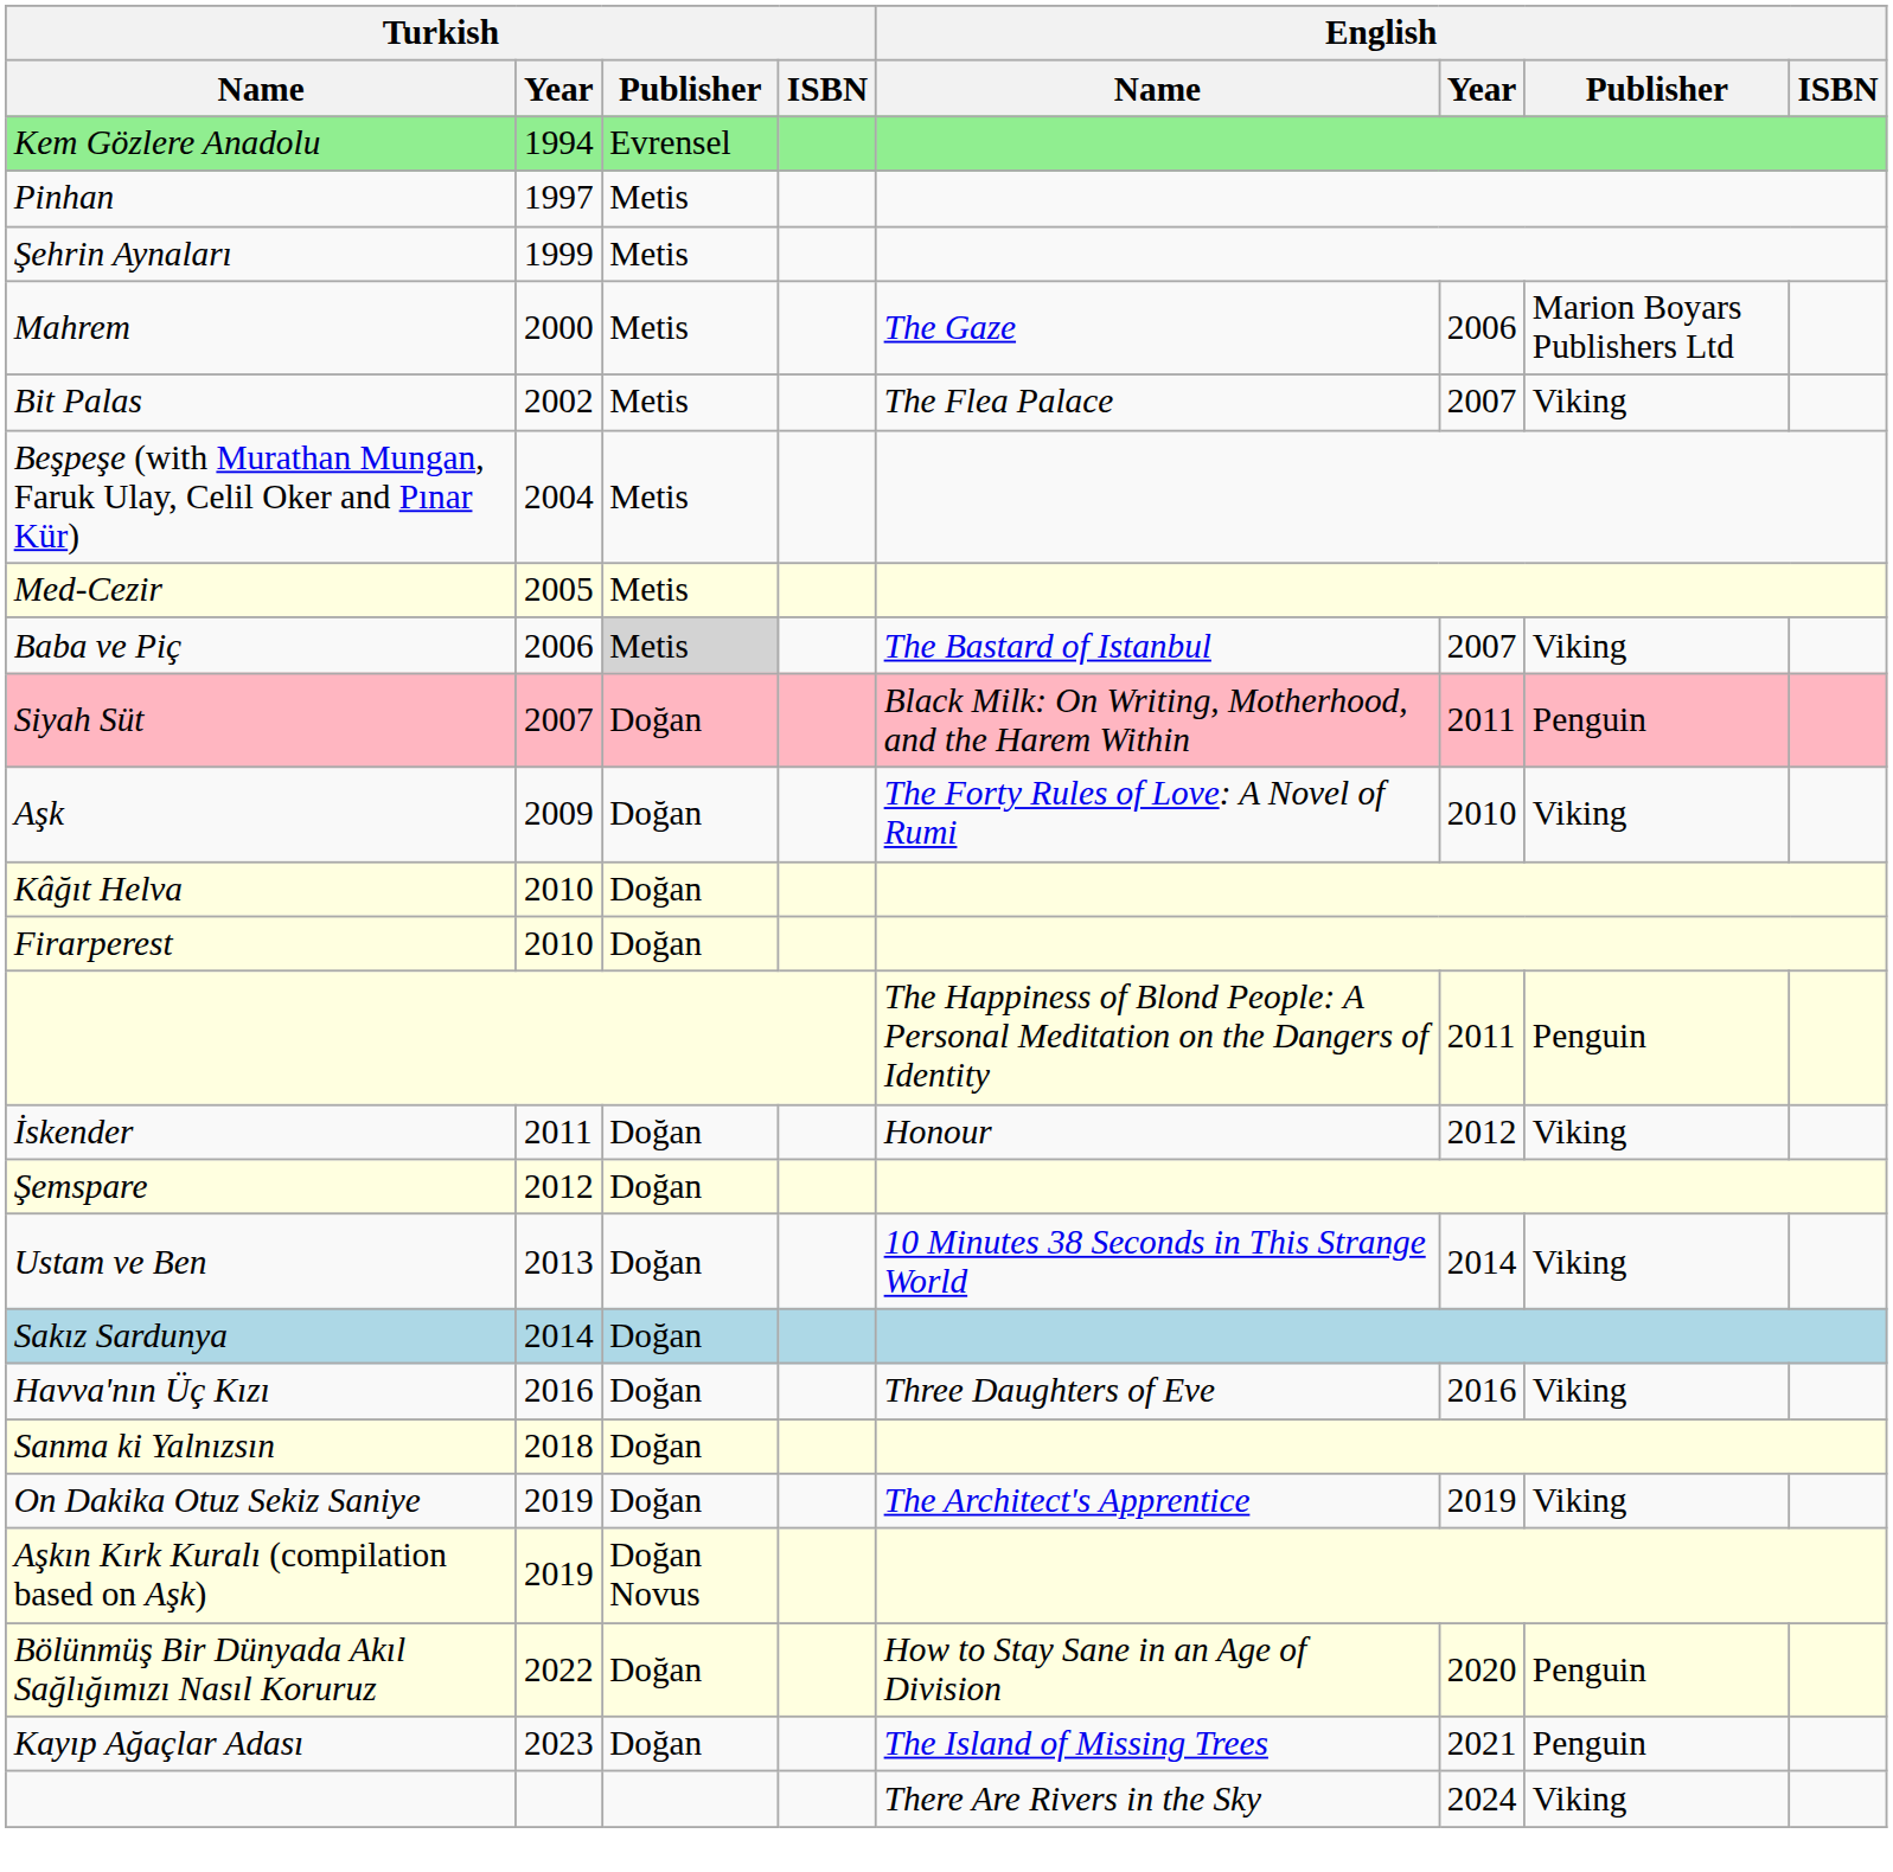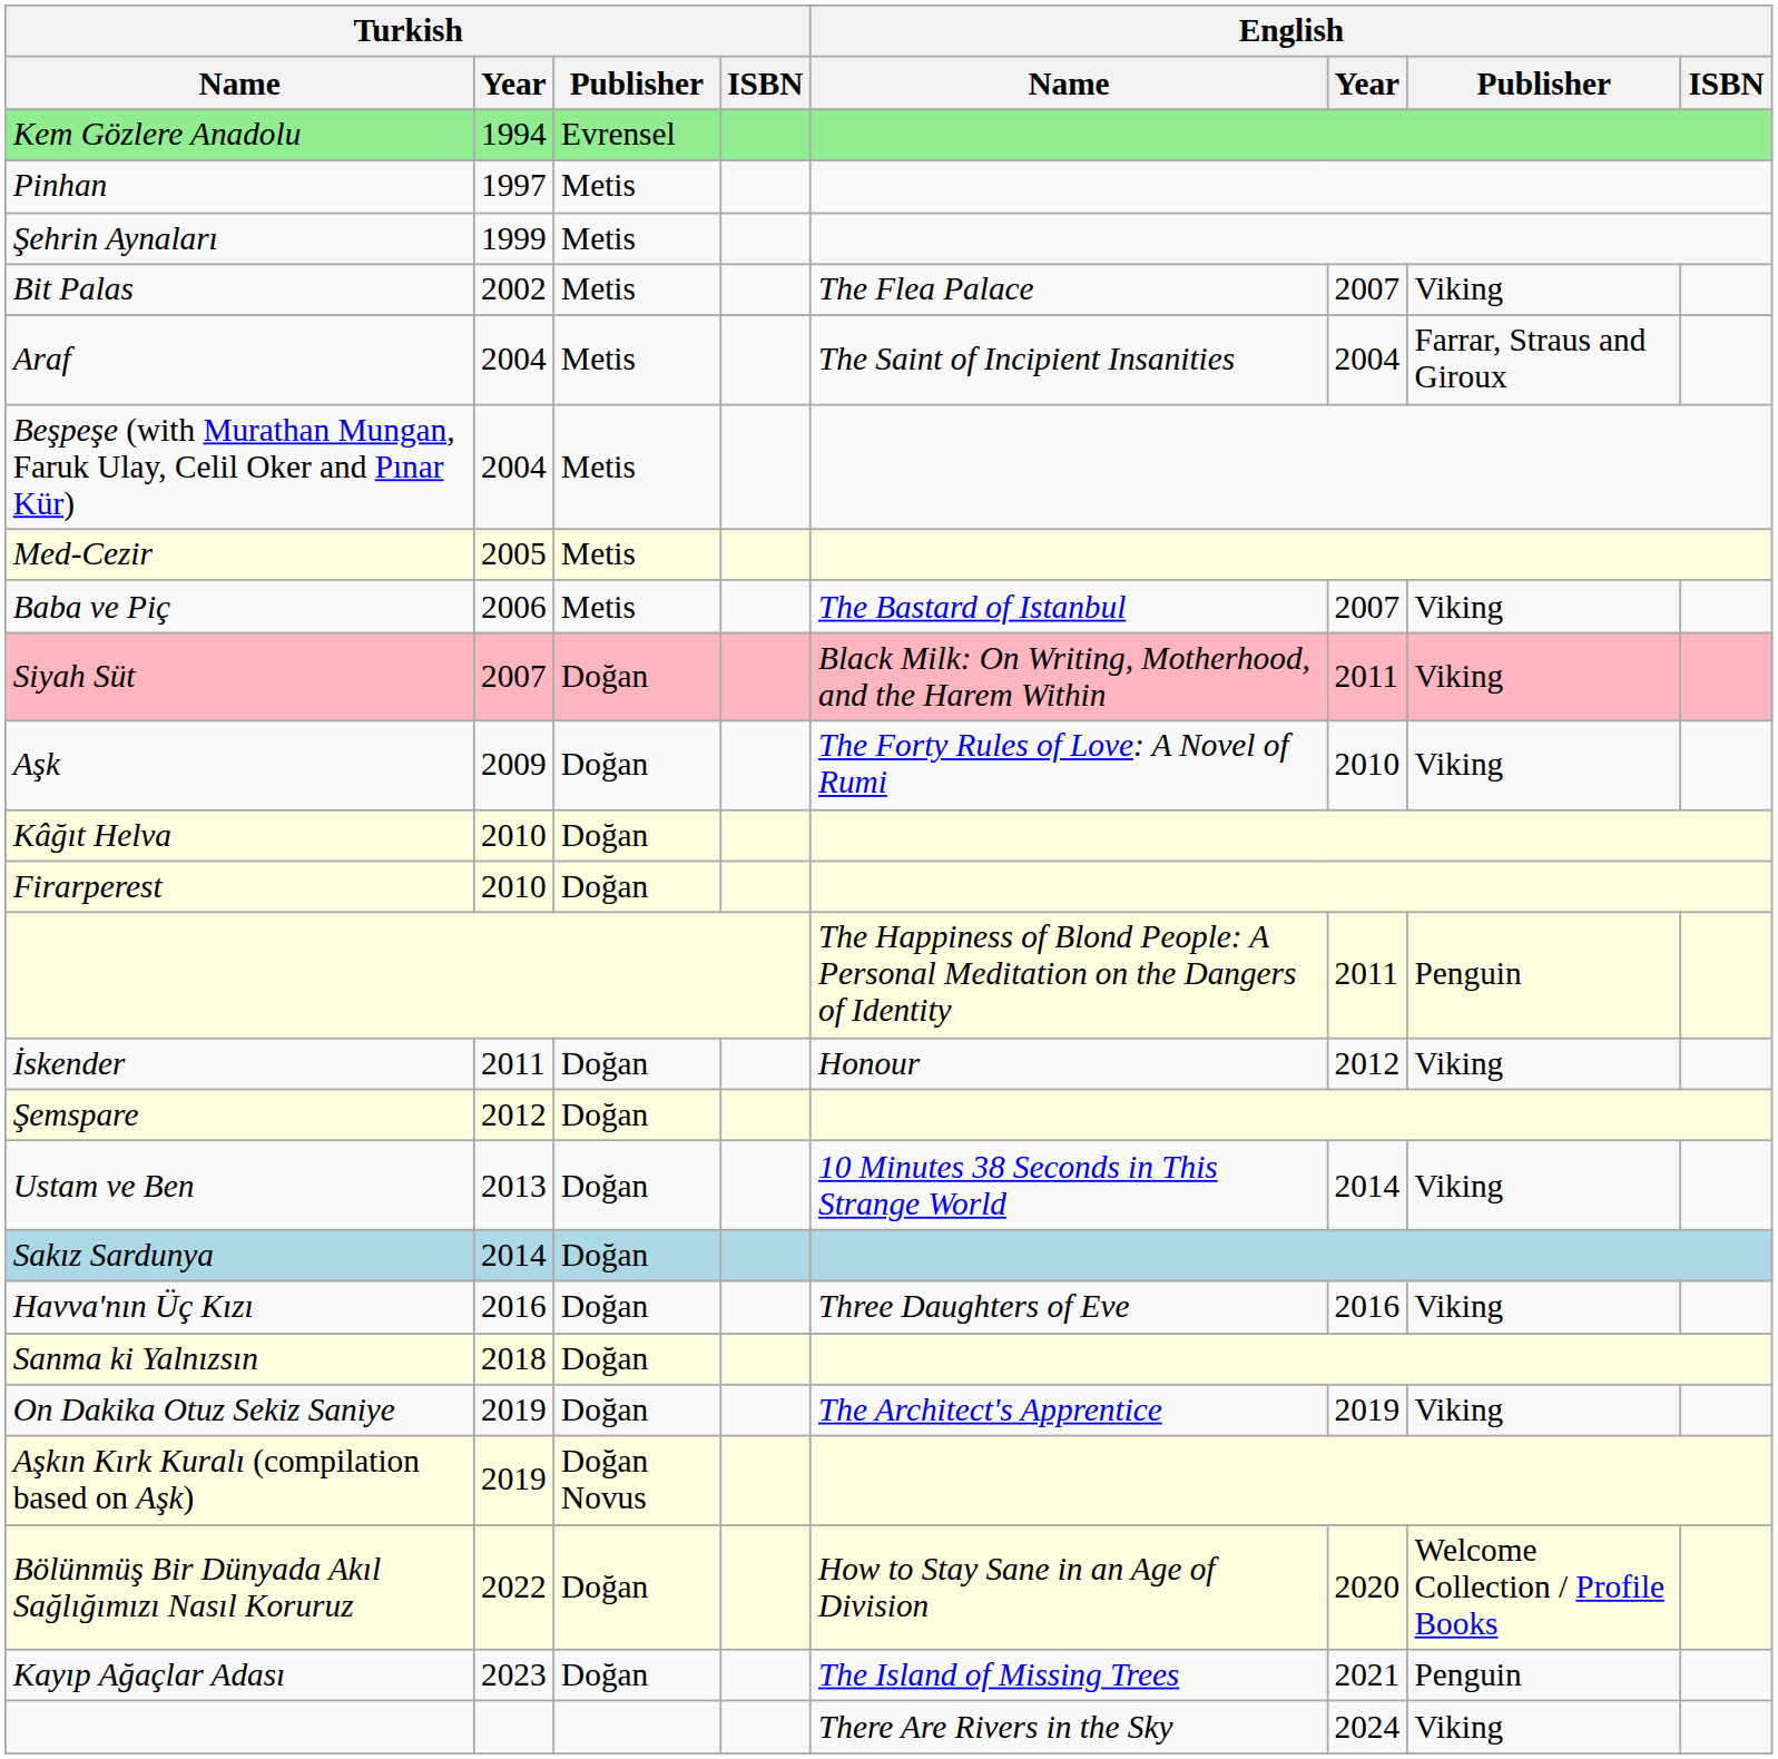- row: Mahrem | 2000 | Metis | The Gaze | 2006 | Marion Boyars Publishers Ltd
+ row: Araf | 2004 | Metis | The Saint of Incipient Insanities | 2004 | Farrar, Straus and Giroux
Baba ve Piç | Turkish / Publisher: lightgrey background -> no background
Siyah Süt | English / Publisher: Penguin -> Viking
Bölünmüş Bir Dünyada Akıl Sağlığımızı Nasıl Koruruz | English / Publisher: Penguin -> Welcome Collection / Profile Books
